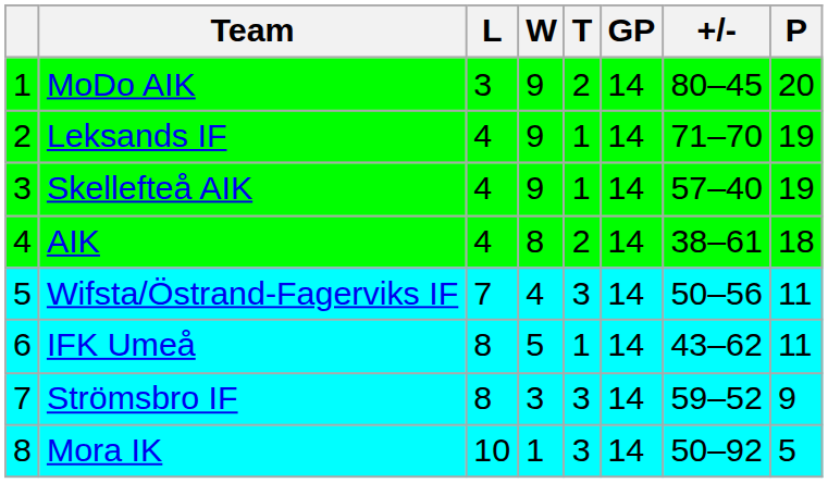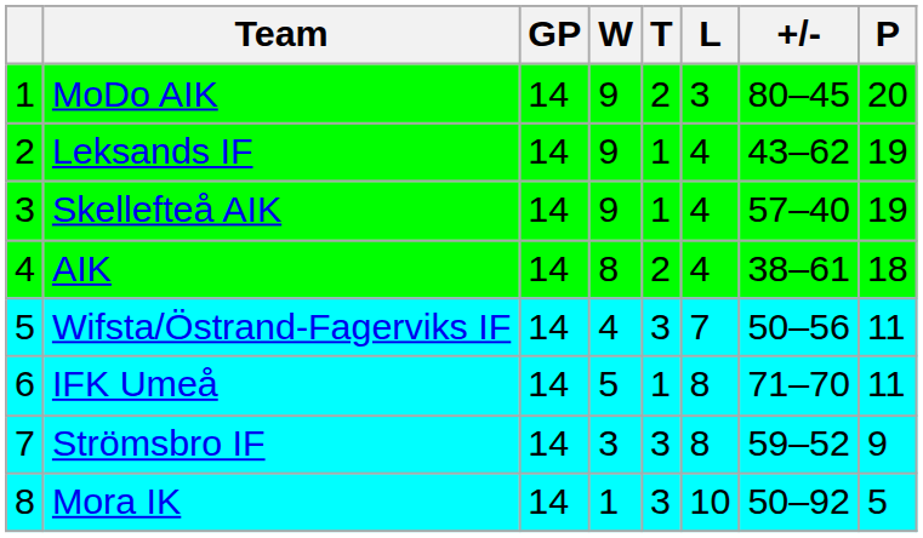columns swapped: GP <-> L
Leksands IF | +/-: 71–70 -> 43–62
IFK Umeå | +/-: 43–62 -> 71–70
